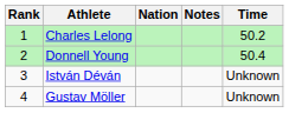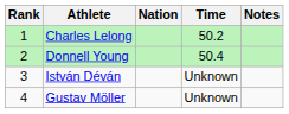columns swapped: Time <-> Notes
